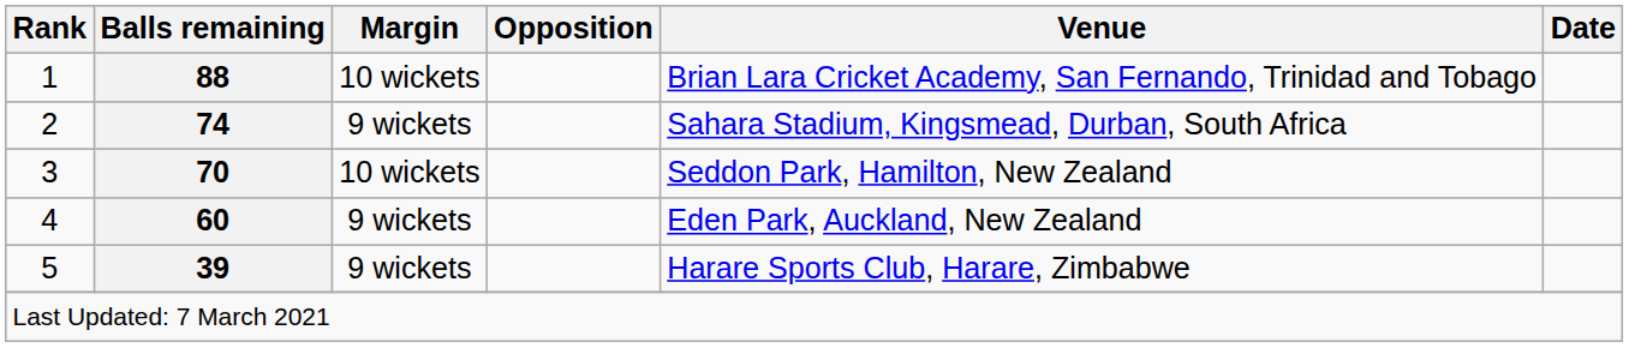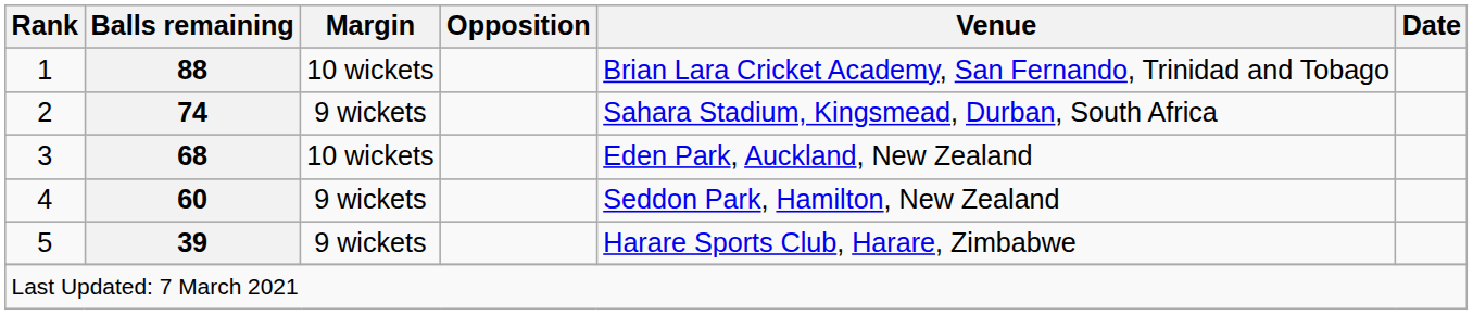3 | Balls remaining: 70 -> 68
3 | Venue: Seddon Park, Hamilton, New Zealand -> Eden Park, Auckland, New Zealand
4 | Venue: Eden Park, Auckland, New Zealand -> Seddon Park, Hamilton, New Zealand
